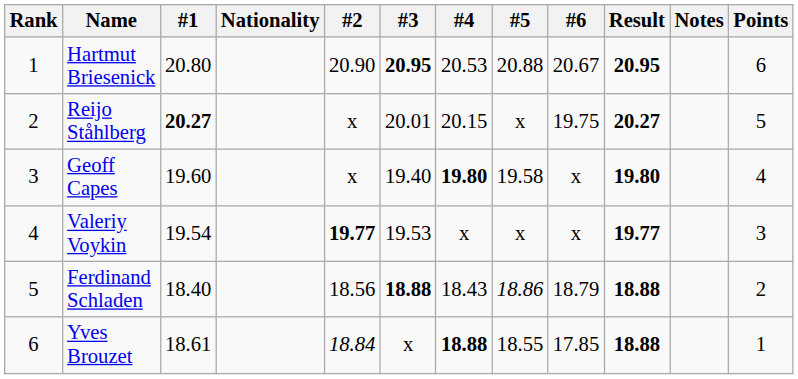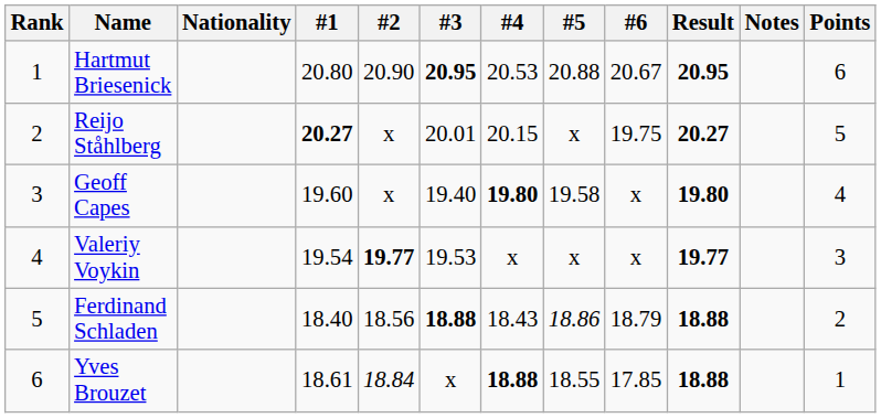columns swapped: Nationality <-> #1
